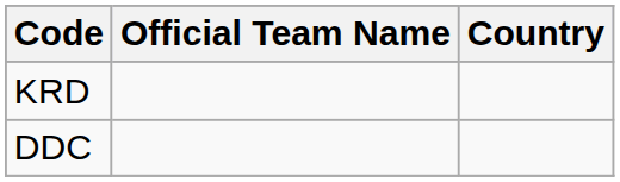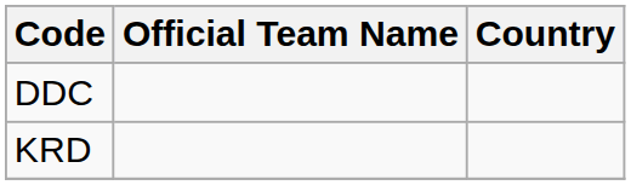rows swapped: DDC <-> KRD
